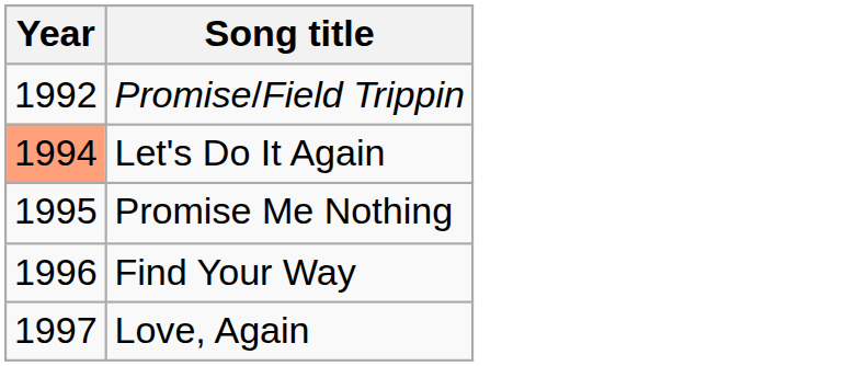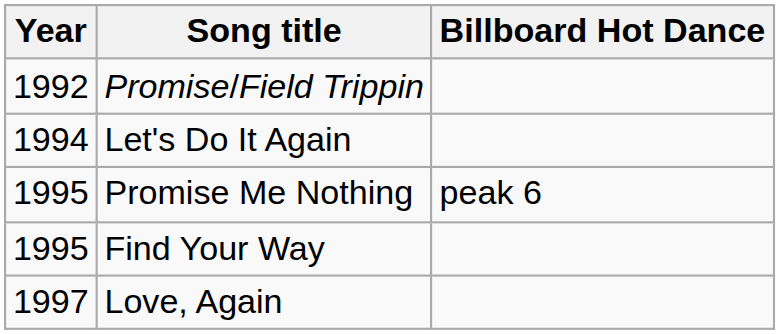+ column: Billboard Hot Dance | peak 6
Let's Do It Again | Year: lightsalmon background -> no background
Find Your Way | Year: 1996 -> 1995
